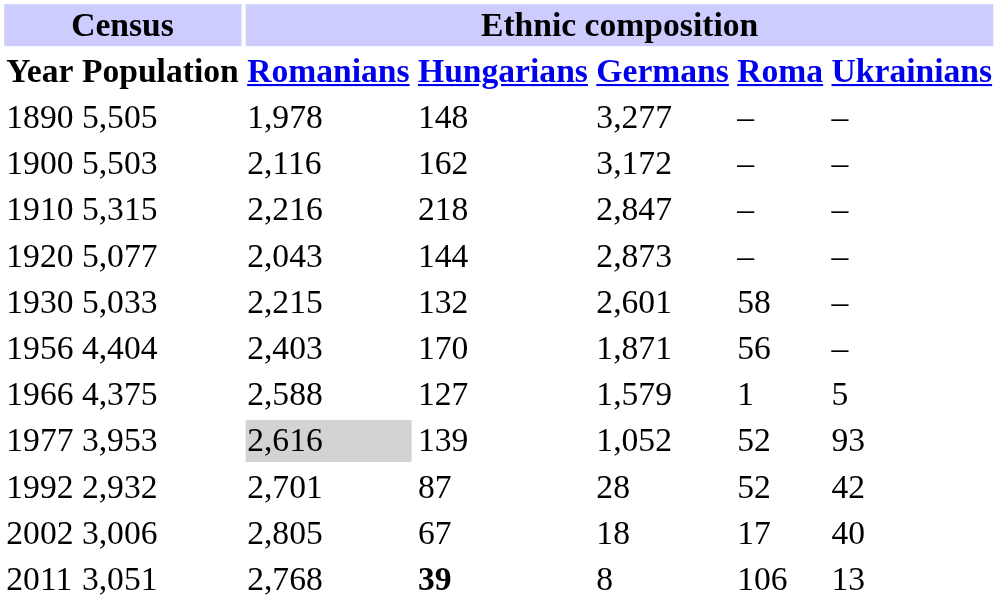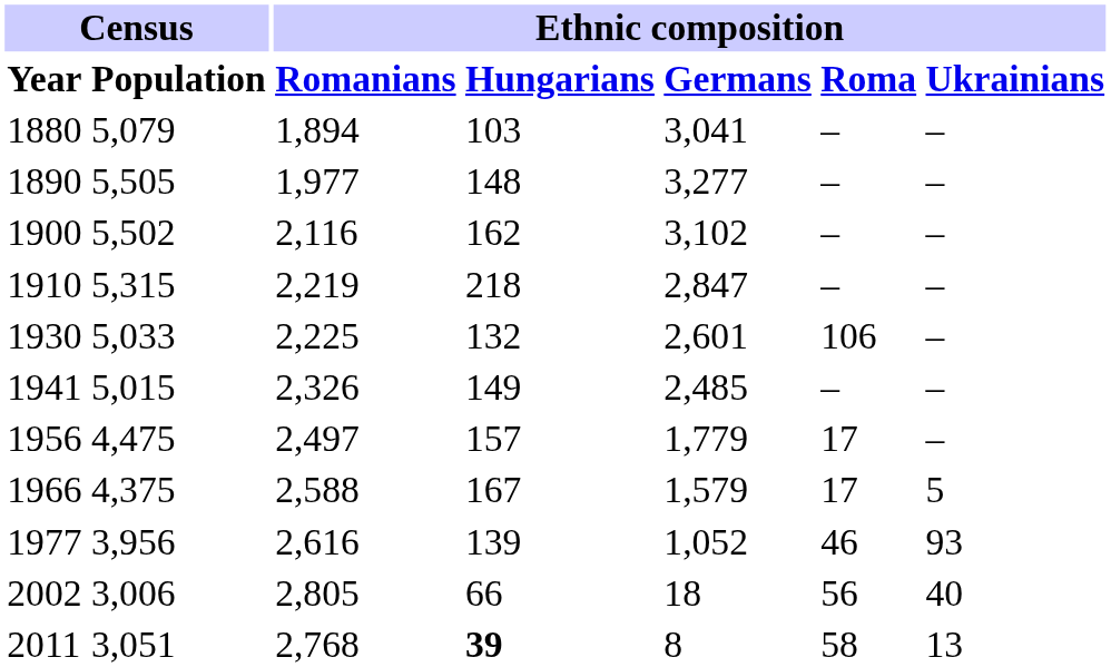+ row: 1880 | 5,079 | 1,894 | 103 | 3,041 | – | –
1890 | Ethnic composition / Romanians: 1,978 -> 1,977
1900 | Census / Population: 5,503 -> 5,502
1900 | Ethnic composition / Germans: 3,172 -> 3,102
1910 | Ethnic composition / Romanians: 2,216 -> 2,219
- row: 1920 | 5,077 | 2,043 | 144 | 2,873 | – | –
1930 | Ethnic composition / Romanians: 2,215 -> 2,225
1930 | Ethnic composition / Roma: 58 -> 106
+ row: 1941 | 5,015 | 2,326 | 149 | 2,485 | – | –
1956 | Census / Population: 4,404 -> 4,475
1956 | Ethnic composition / Romanians: 2,403 -> 2,497
1956 | Ethnic composition / Hungarians: 170 -> 157
1956 | Ethnic composition / Germans: 1,871 -> 1,779
1956 | Ethnic composition / Roma: 56 -> 17
1966 | Ethnic composition / Hungarians: 127 -> 167
1966 | Ethnic composition / Roma: 1 -> 17
1977 | Census / Population: 3,953 -> 3,956
1977 | Ethnic composition / Romanians: lightgrey background -> no background
1977 | Ethnic composition / Roma: 52 -> 46
- row: 1992 | 2,932 | 2,701 | 87 | 28 | 52 | 42
2002 | Ethnic composition / Hungarians: 67 -> 66
2002 | Ethnic composition / Roma: 17 -> 56
2011 | Ethnic composition / Roma: 106 -> 58
